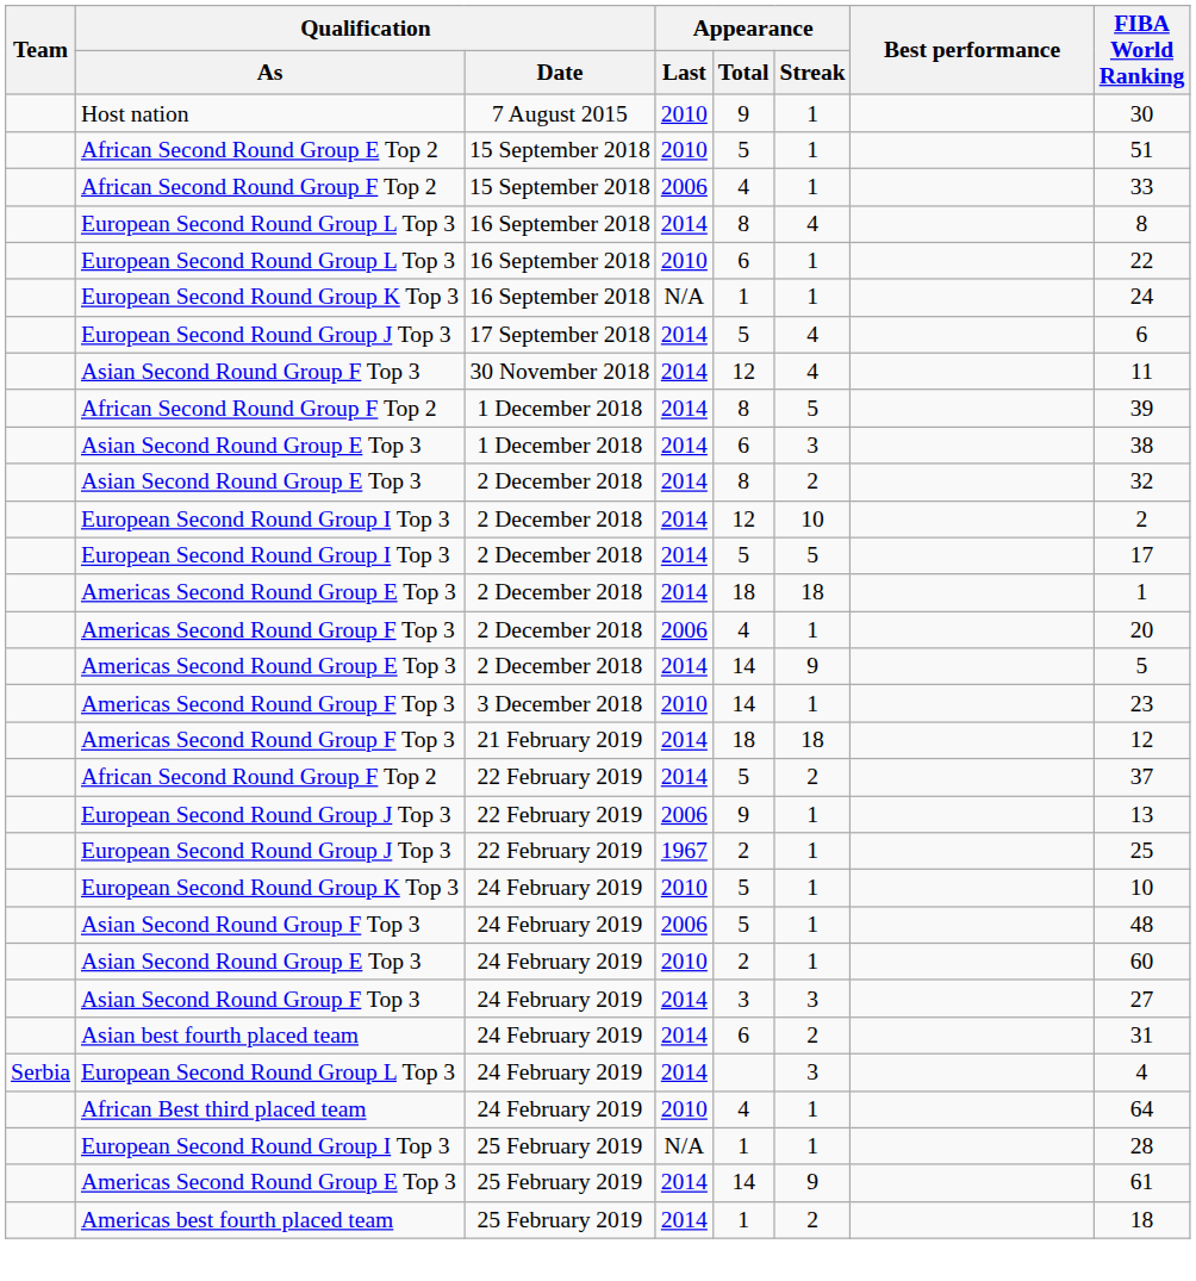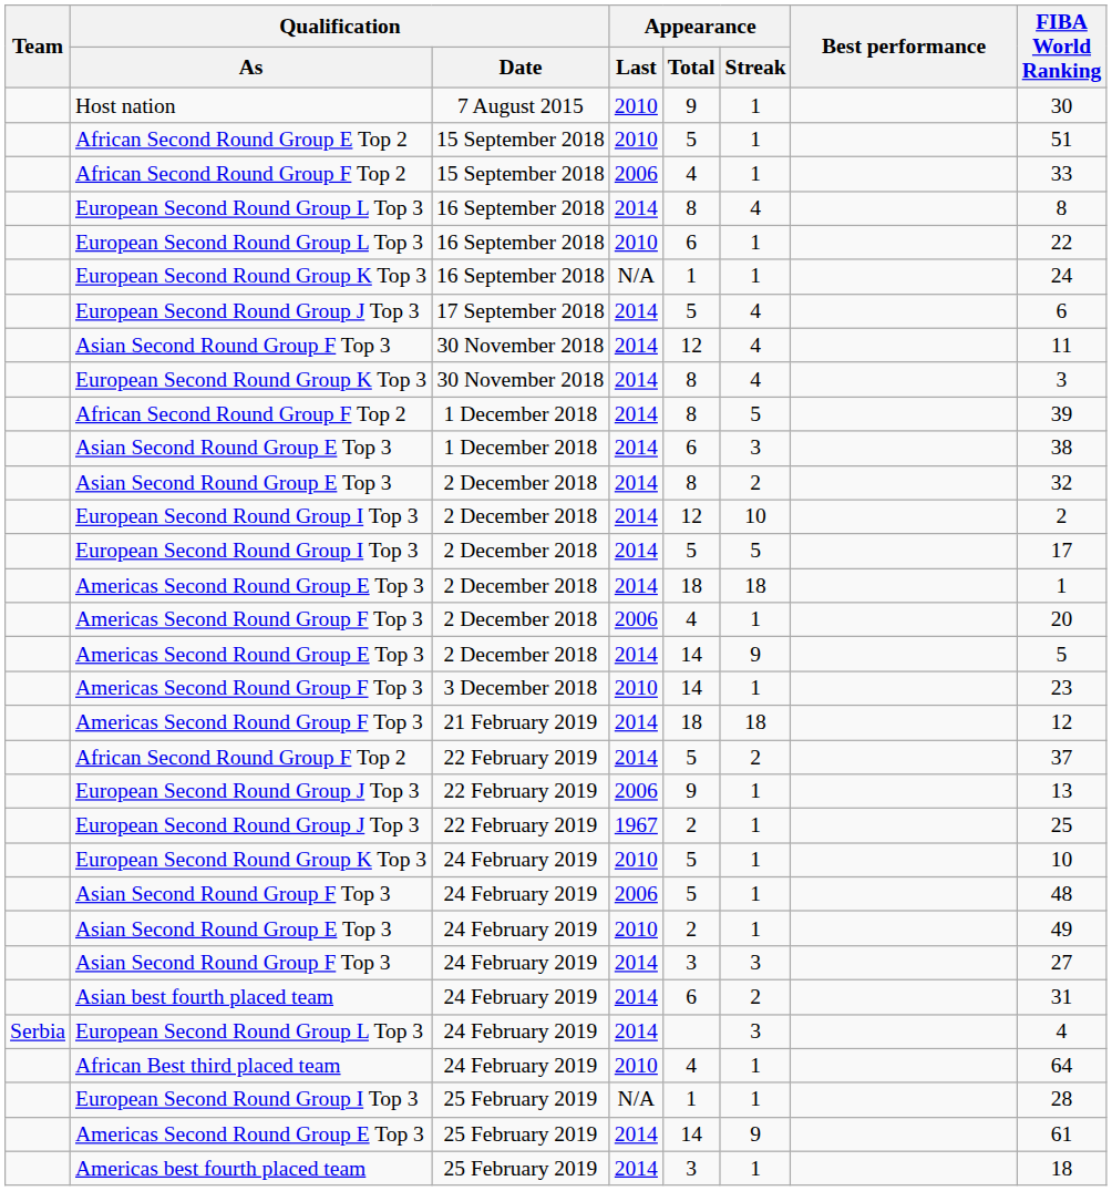+ row: European Second Round Group K Top 3 | 30 November 2018 | 2014 | 8 | 4 | 3
Asian Second Round Group E Top 3 / 24 February 2019 | FIBA World Ranking: 60 -> 49
Americas best fourth placed team | Appearance / Total: 1 -> 3
Americas best fourth placed team | Appearance / Streak: 2 -> 1
